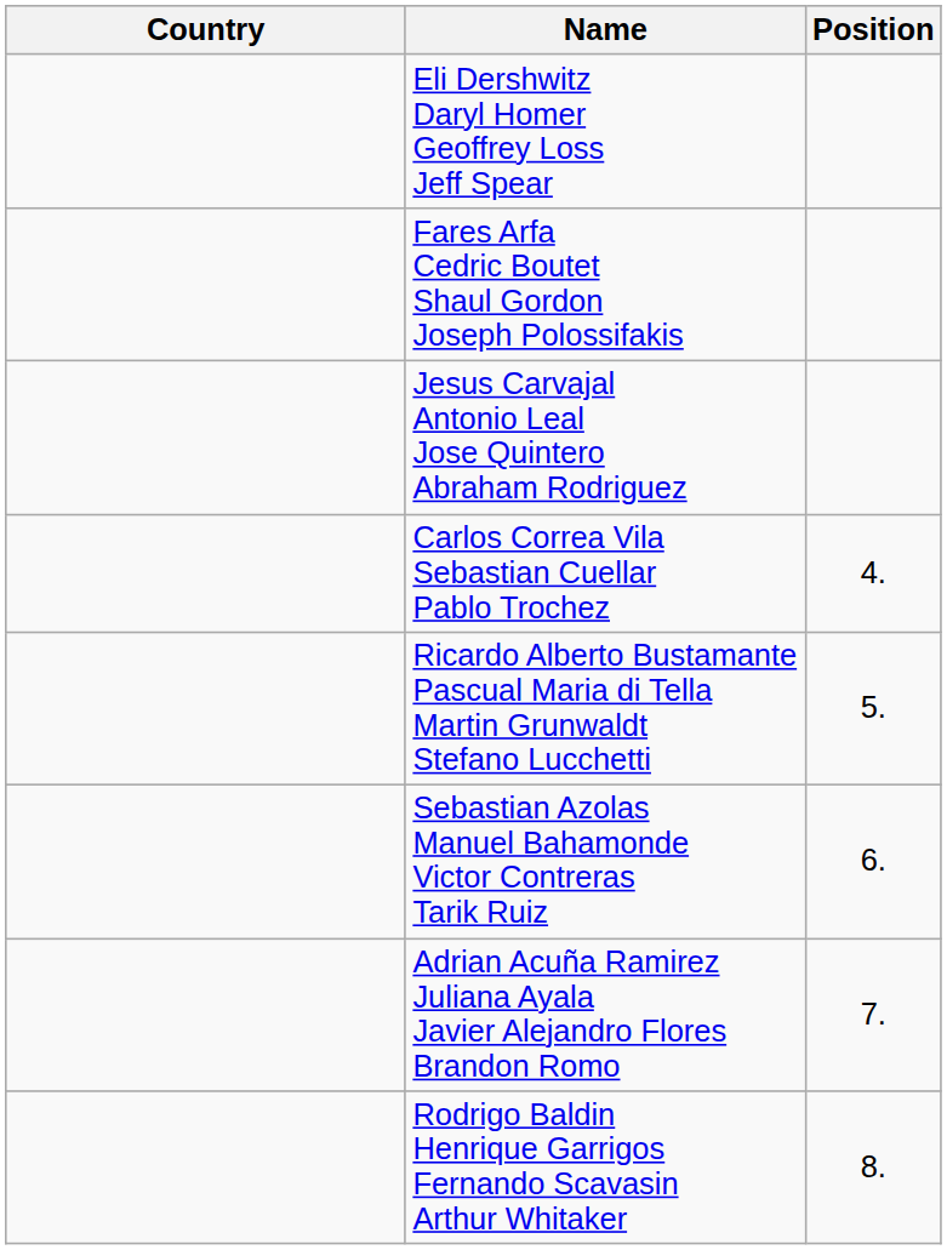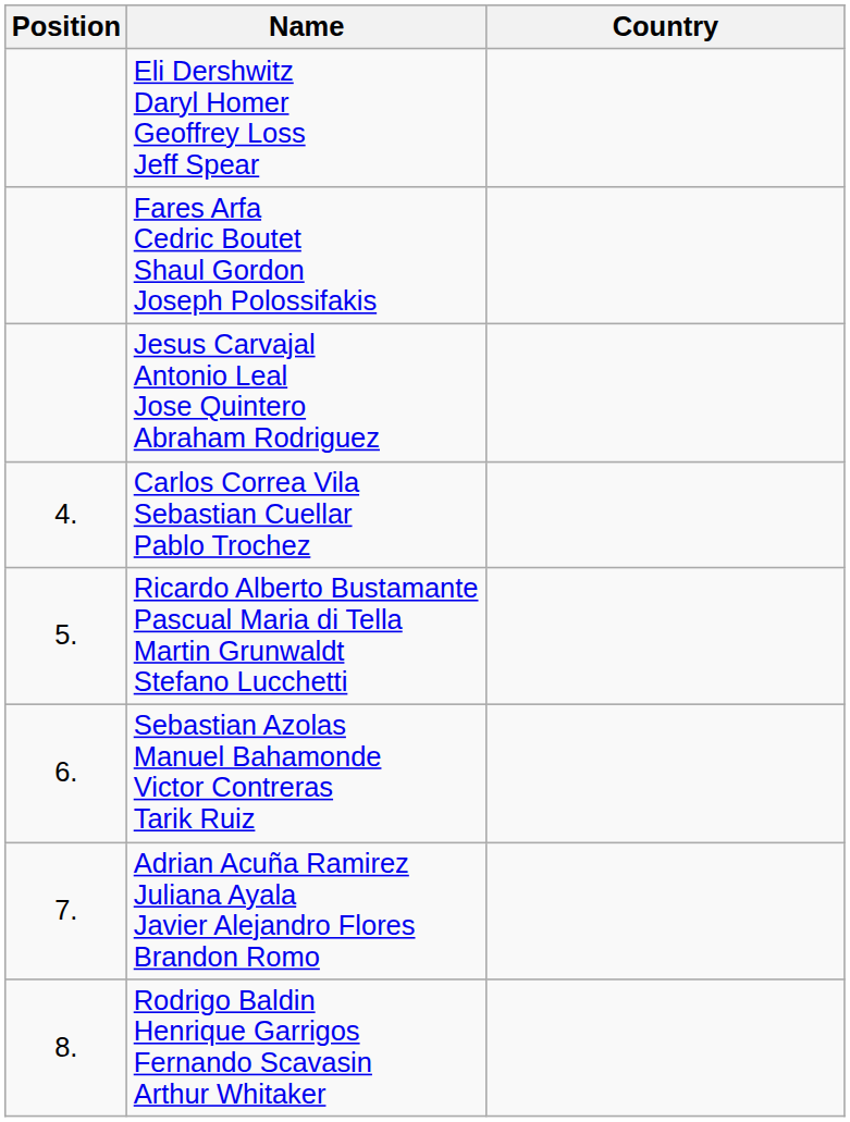columns swapped: Position <-> Country
